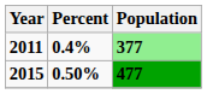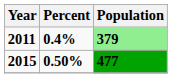2011 | Population: 377 -> 379
